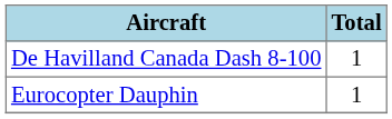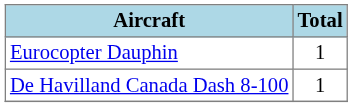rows swapped: De Havilland Canada Dash 8-100 <-> Eurocopter Dauphin
